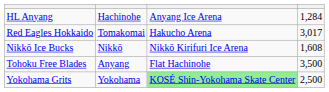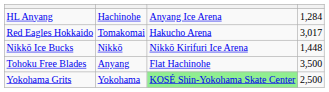Nikkō Ice Bucks | column 4: 1,608 -> 1,448
